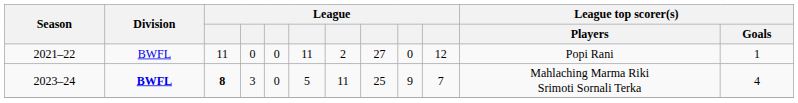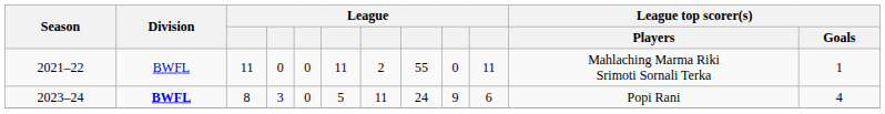2021–22 | column 8: 27 -> 55
2021–22 | column 10: 12 -> 11
2021–22 | League top scorer(s) / Players: Popi Rani -> Mahlaching Marma Riki Srimoti Sornali Terka
2023–24 | column 3: bold -> normal
2023–24 | column 8: 25 -> 24
2023–24 | column 10: 7 -> 6
2023–24 | League top scorer(s) / Players: Mahlaching Marma Riki Srimoti Sornali Terka -> Popi Rani
